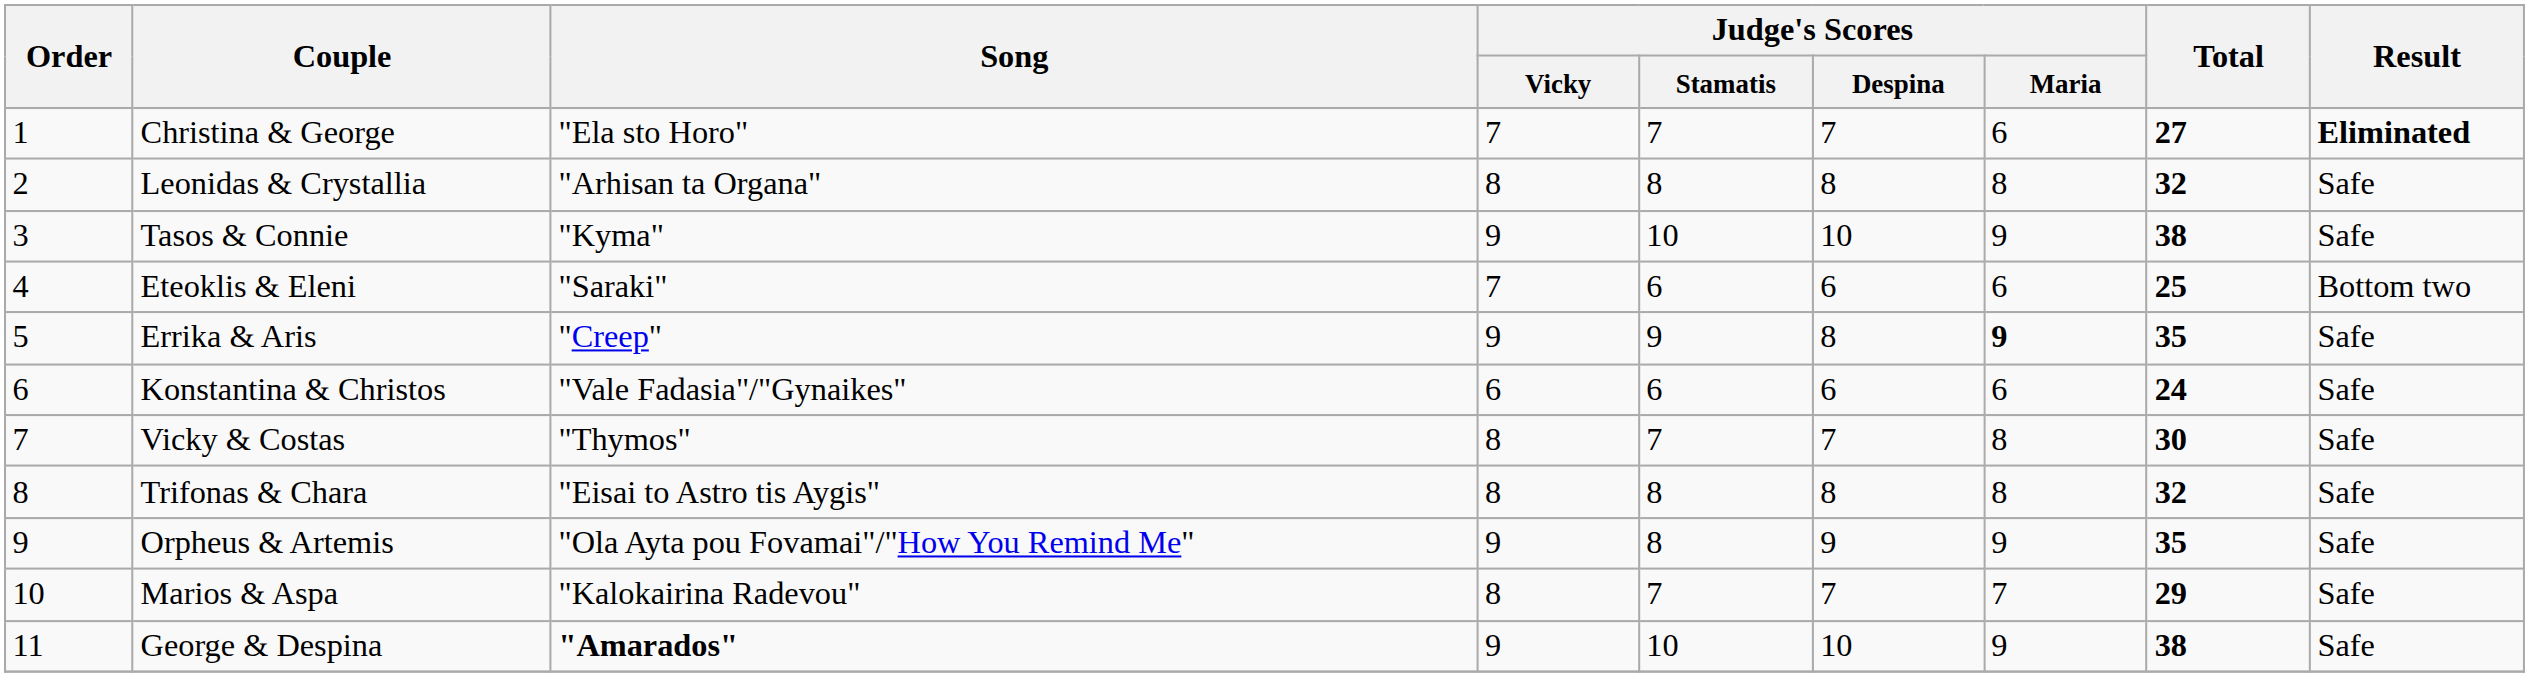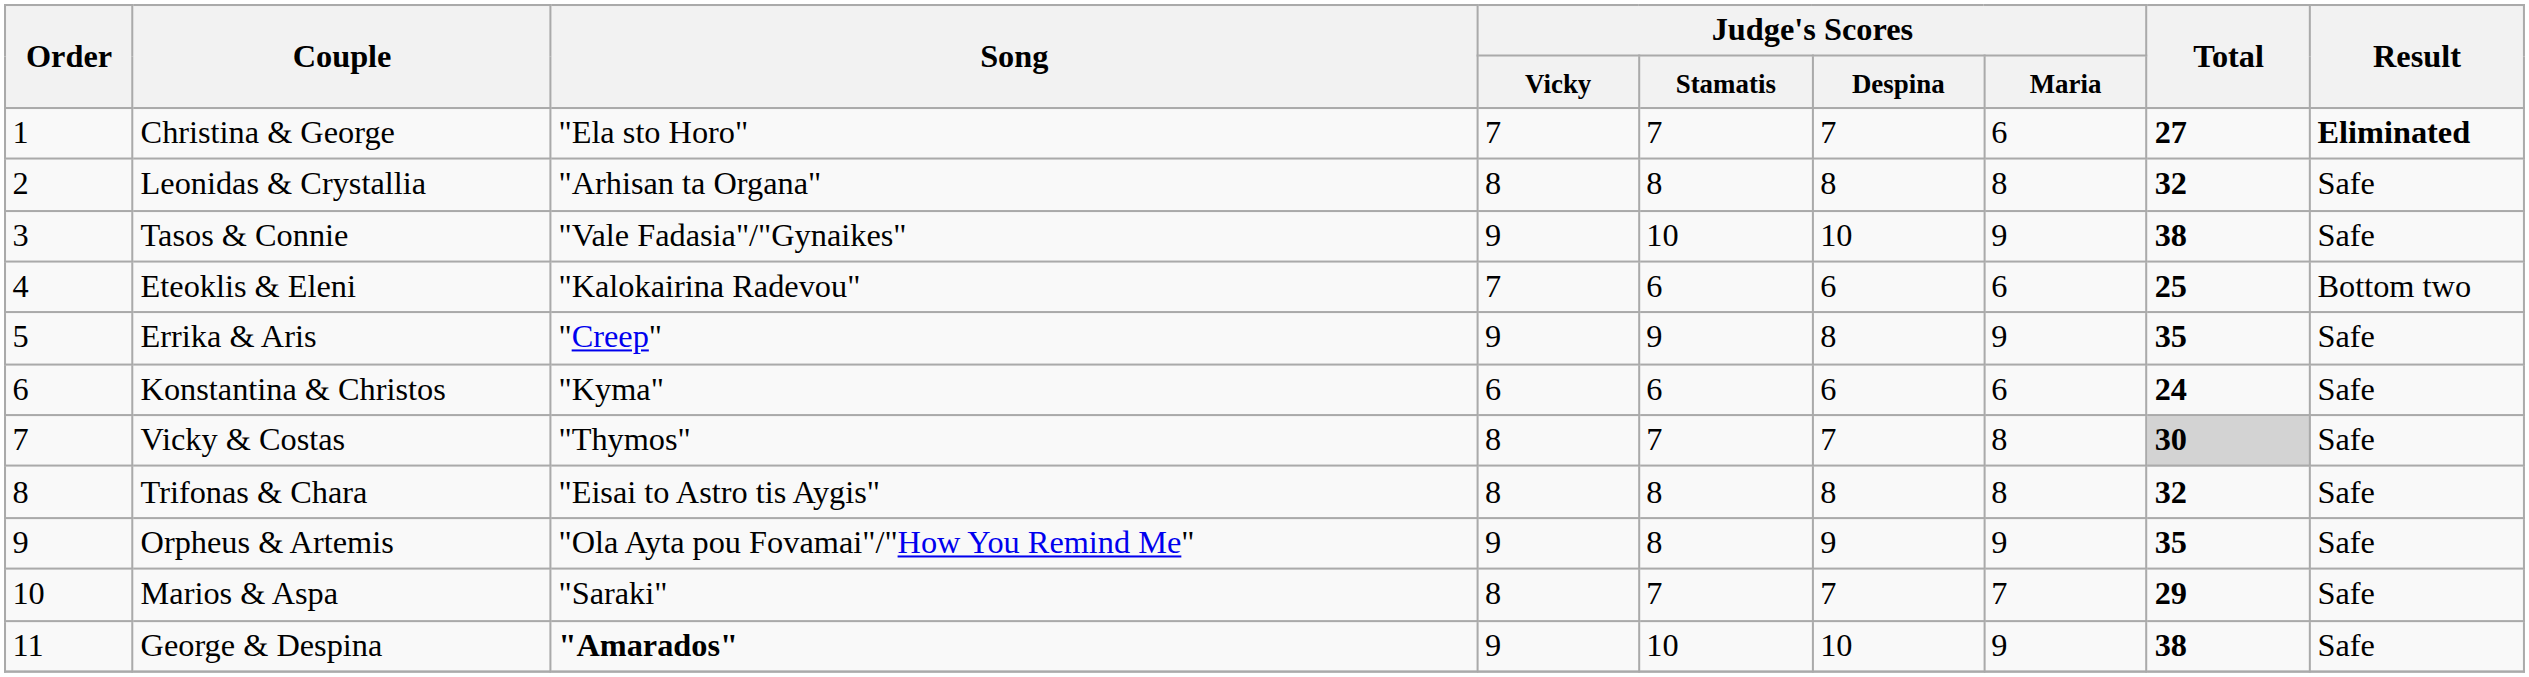Tasos & Connie | Song: "Kyma" -> "Vale Fadasia"/"Gynaikes"
Eteoklis & Eleni | Song: "Saraki" -> "Kalokairina Radevou"
Errika & Aris | Judge's Scores / Maria: bold -> normal
Konstantina & Christos | Song: "Vale Fadasia"/"Gynaikes" -> "Kyma"
Vicky & Costas | Total: no background -> lightgrey background
Marios & Aspa | Song: "Kalokairina Radevou" -> "Saraki"
